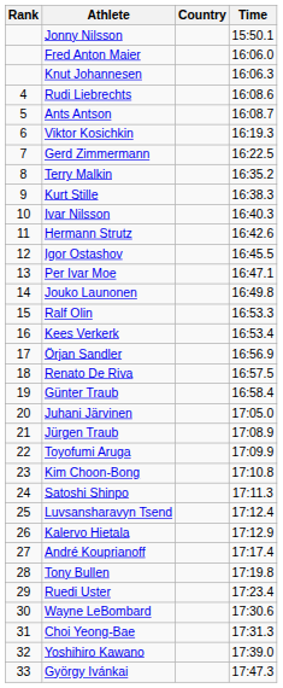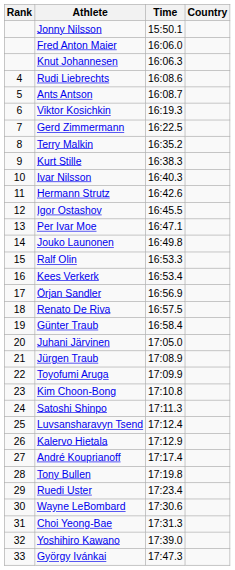columns swapped: Country <-> Time
